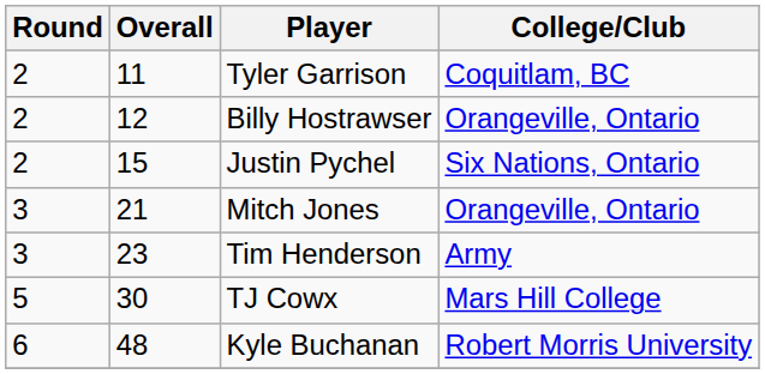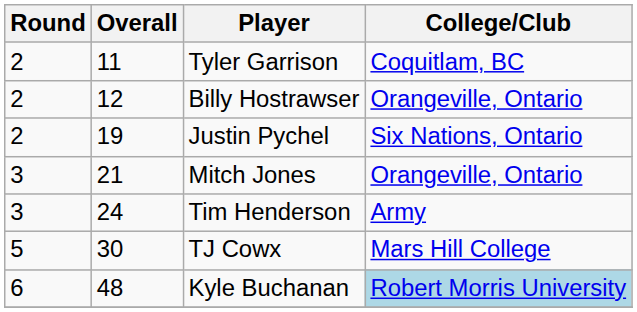Justin Pychel | Overall: 15 -> 19
Tim Henderson | Overall: 23 -> 24
Kyle Buchanan | College/Club: no background -> lightblue background
